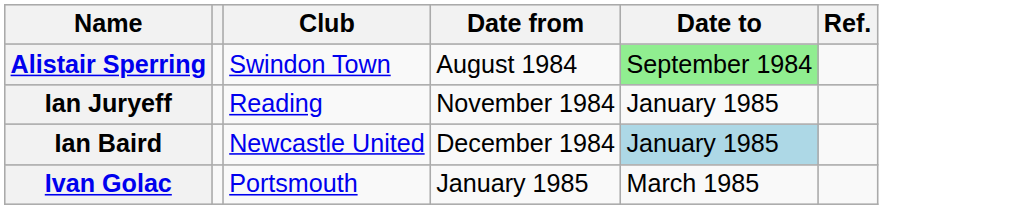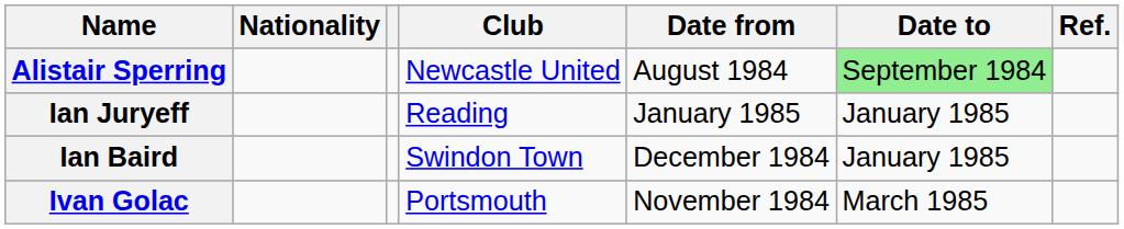+ column: Nationality
Alistair Sperring | Club: Swindon Town -> Newcastle United
Ian Juryeff | Date from: November 1984 -> January 1985
Ian Baird | Club: Newcastle United -> Swindon Town
Ian Baird | Date to: lightblue background -> no background
Ivan Golac | Date from: January 1985 -> November 1984
